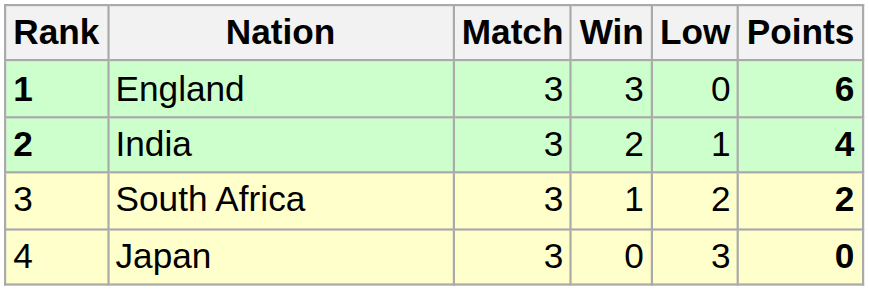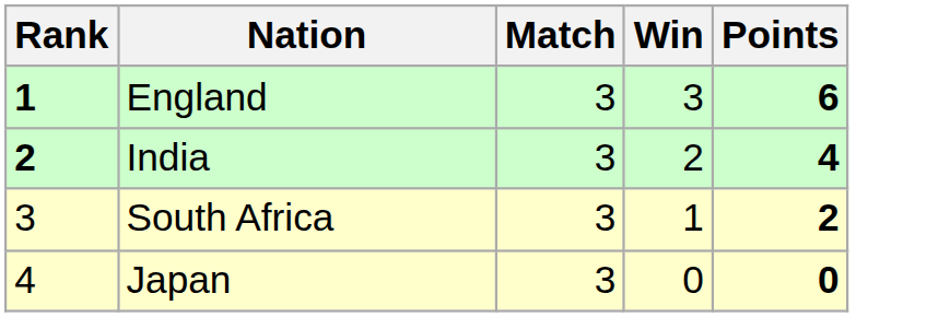- column: Low | 0 | 1 | 2 | 3
